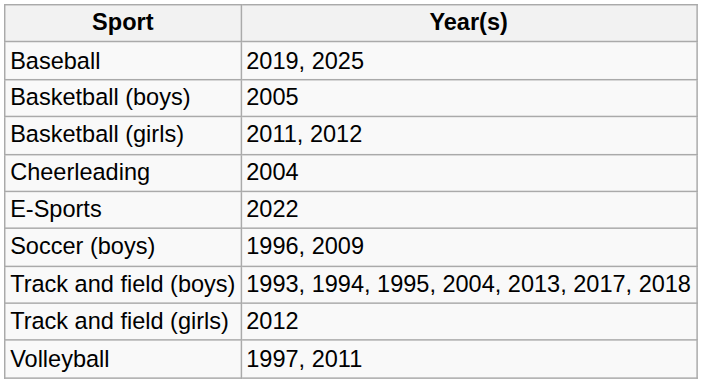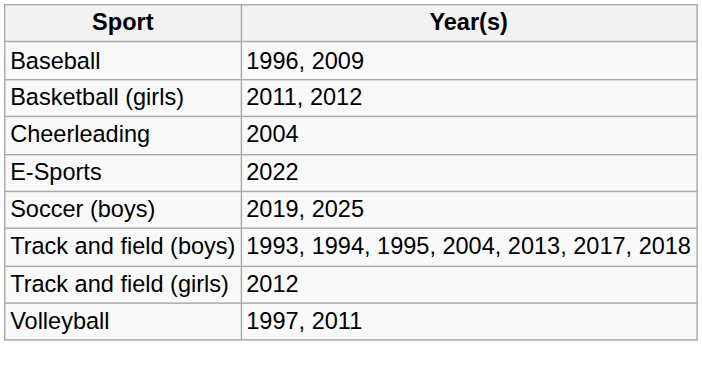Baseball | Year(s): 2019, 2025 -> 1996, 2009
- row: Basketball (boys) | 2005
Soccer (boys) | Year(s): 1996, 2009 -> 2019, 2025
